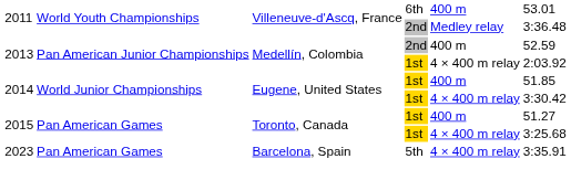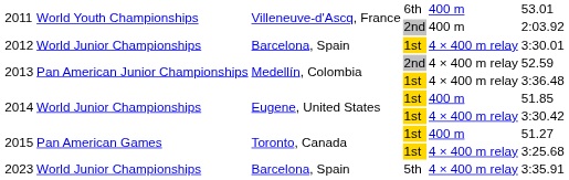2011 / 2nd | column 5: Medley relay -> 400 m
2011 / 2nd | column 6: 3:36.48 -> 2:03.92
+ row: 2012 | World Junior Championships | Barcelona, Spain | 1st | 4 × 400 m relay | 3:30.01
2013 / 2nd | column 5: 400 m -> 4 × 400 m relay
2013 / 1st | column 6: 2:03.92 -> 3:36.48
2023 | column 2: Pan American Games -> World Junior Championships
